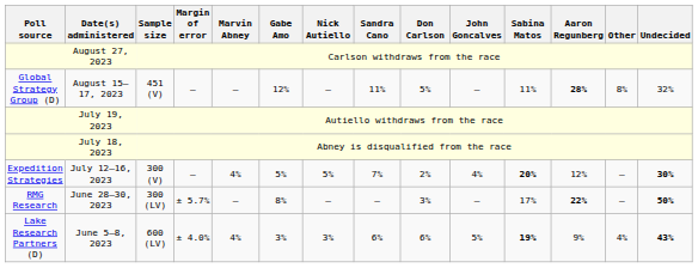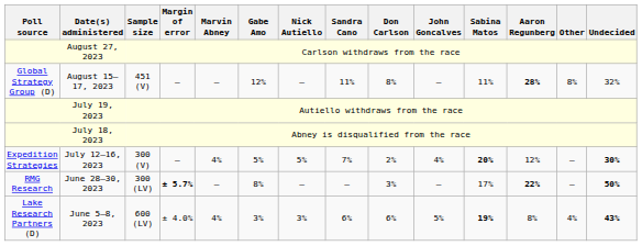August 15–17, 2023 | Don Carlson: 5% -> 8%
June 28–30, 2023 | Margin of error: normal -> bold
June 5–8, 2023 | Aaron Regunberg: 9% -> 8%
